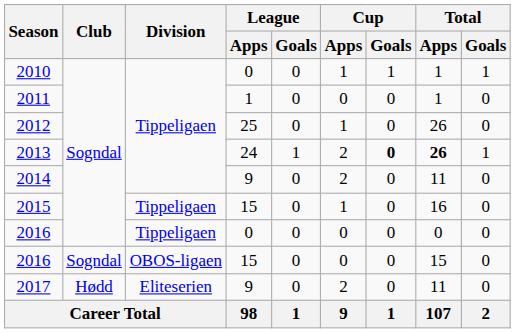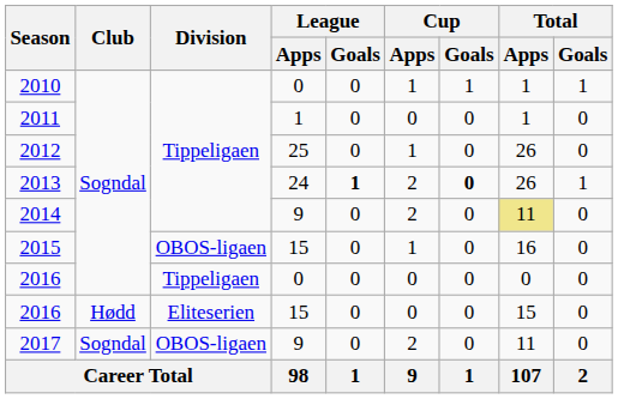2013 | League / Goals: normal -> bold
2013 | Total / Apps: bold -> normal
2014 | Total / Apps: no background -> khaki background
2015 | Division: Tippeligaen -> OBOS-ligaen
2016 / 15 | Club: Sogndal -> Hødd
2016 / 15 | Division: OBOS-ligaen -> Eliteserien
2017 | Club: Hødd -> Sogndal
2017 | Division: Eliteserien -> OBOS-ligaen
